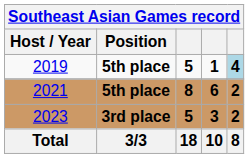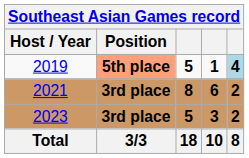2019 | Position: no background -> lightsalmon background
2021 | Position: 5th place -> 3rd place
